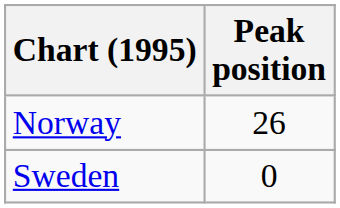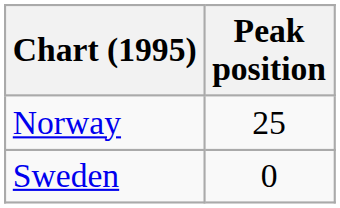Norway | Peak position: 26 -> 25
